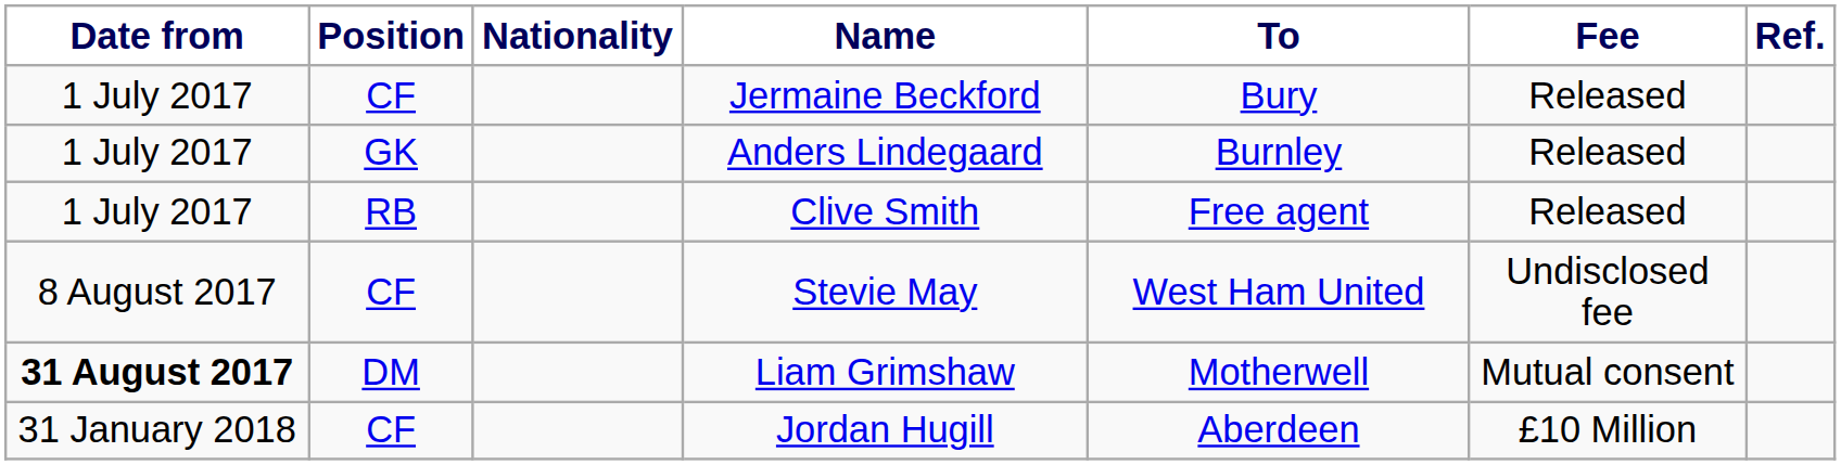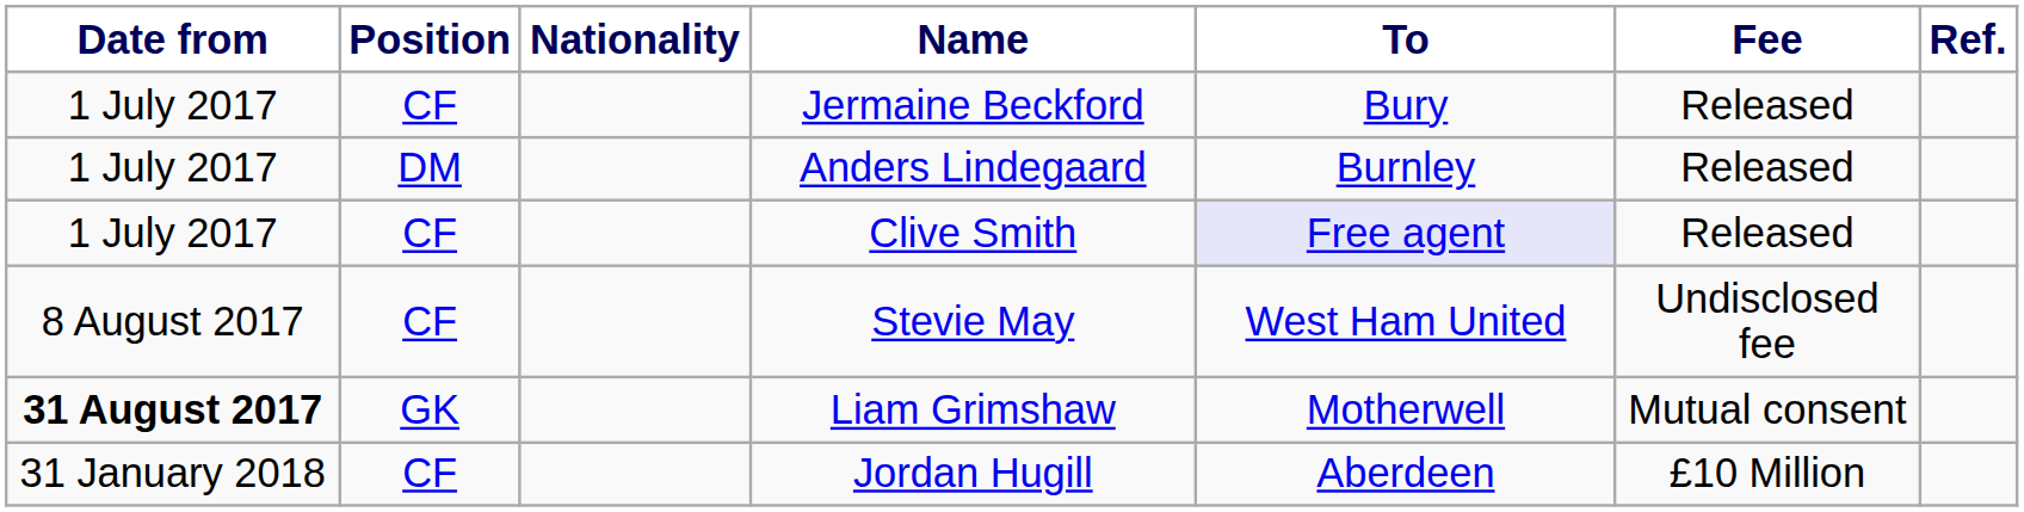Anders Lindegaard | Position: GK -> DM
Clive Smith | Position: RB -> CF
Clive Smith | To: no background -> lavender background
Liam Grimshaw | Position: DM -> GK
